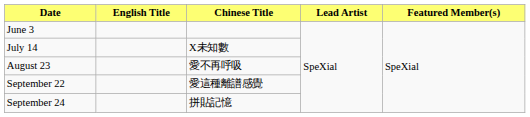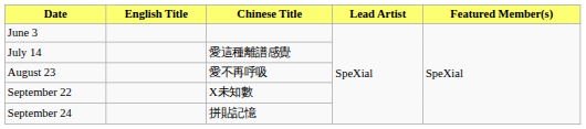July 14 | Chinese Title: X未知數 -> 愛這種離譜感覺
September 22 | Chinese Title: 愛這種離譜感覺 -> X未知數
